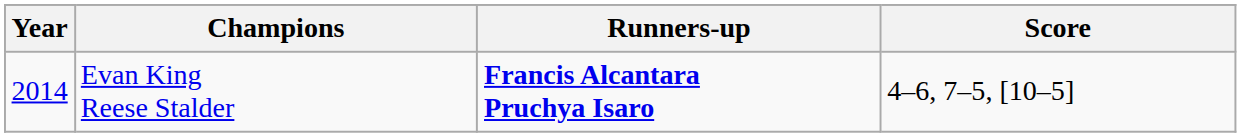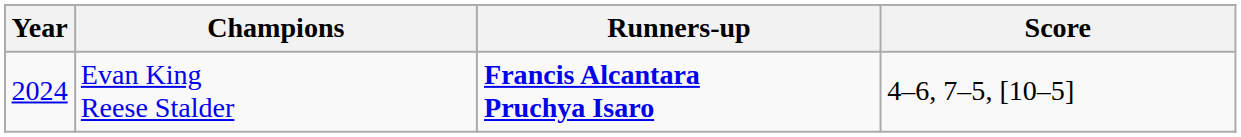Evan King Reese Stalder | Year: 2014 -> 2024
